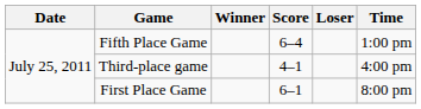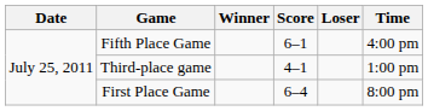Fifth Place Game | Score: 6–4 -> 6–1
Fifth Place Game | Time: 1:00 pm -> 4:00 pm
Third-place game | Time: 4:00 pm -> 1:00 pm
First Place Game | Score: 6–1 -> 6–4
